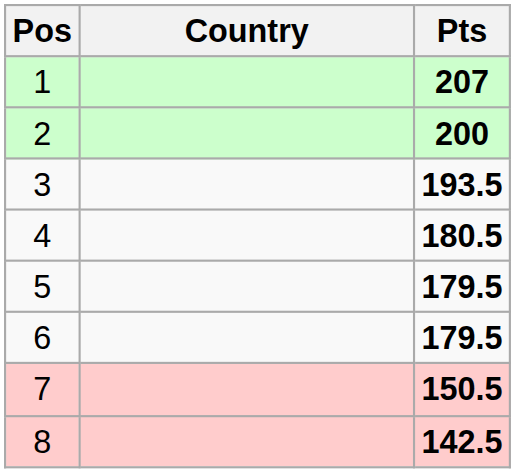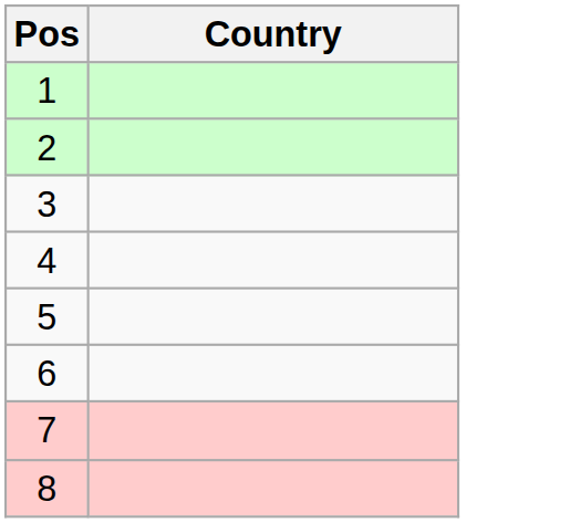- column: Pts | 207 | 200 | 193.5 | 180.5 | 179.5 | 179.5 | 150.5 | 142.5
